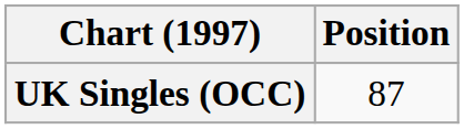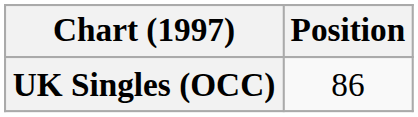UK Singles (OCC) | Position: 87 -> 86
